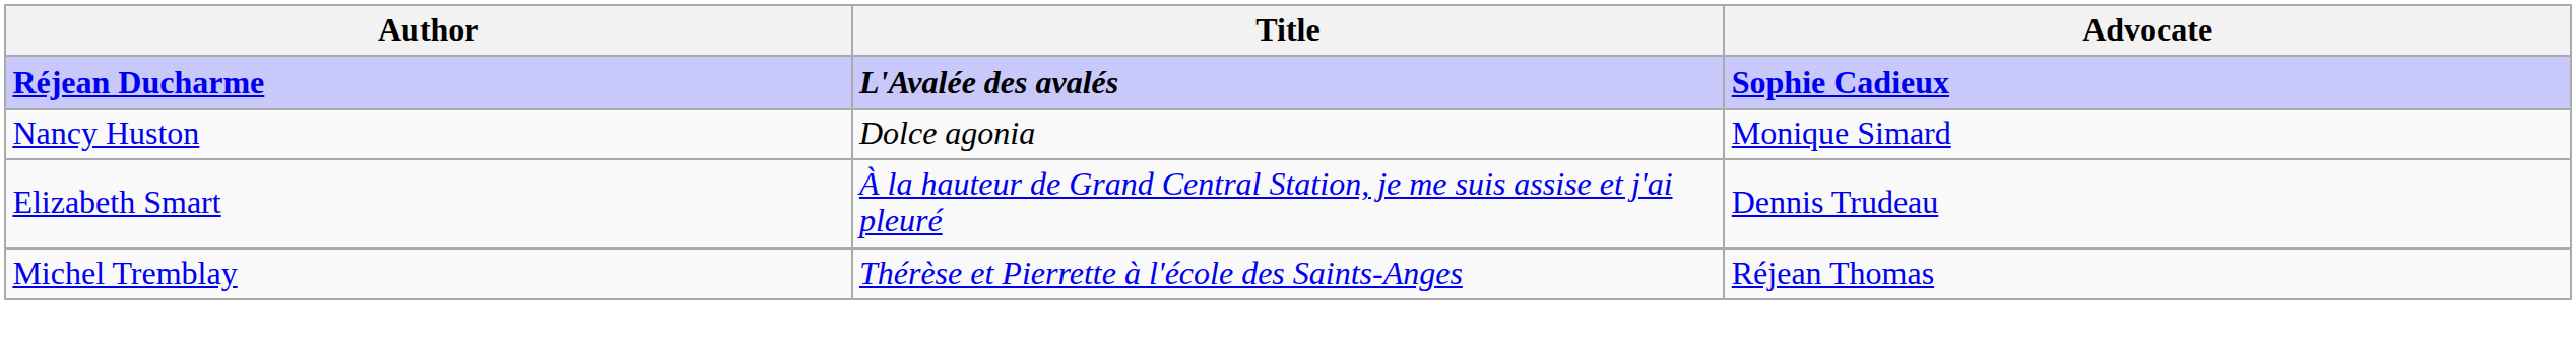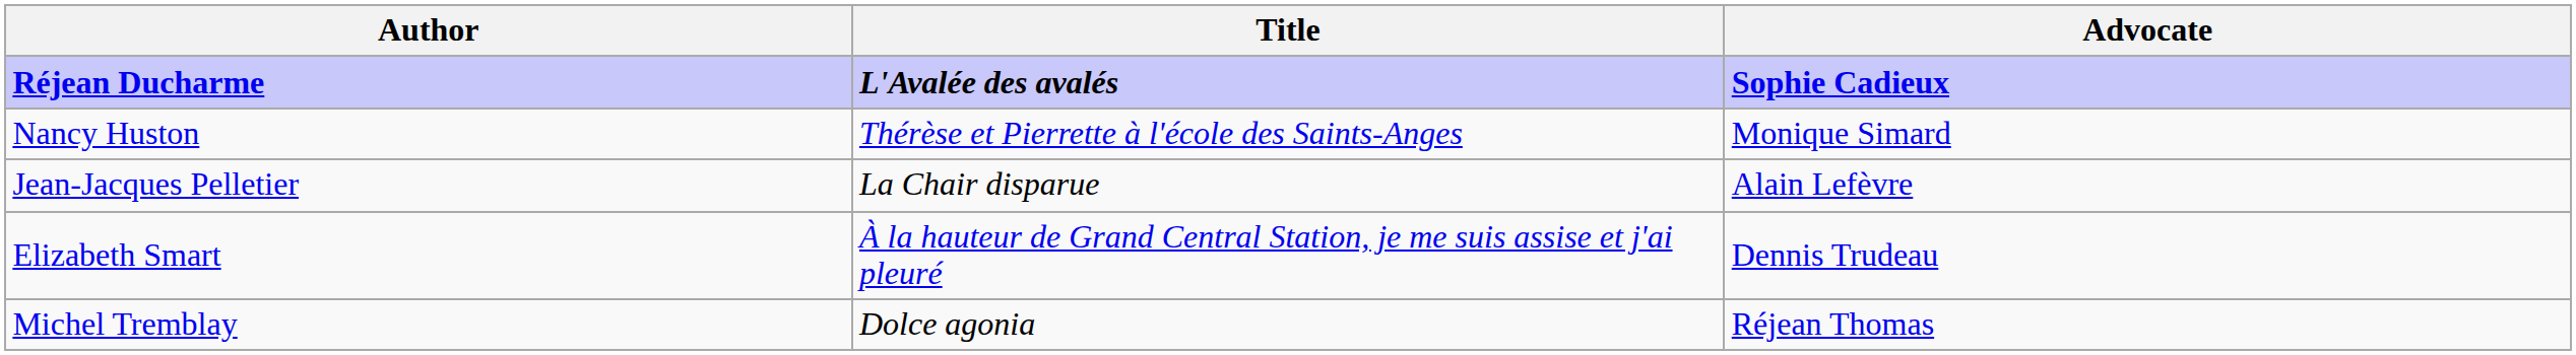Nancy Huston | Title: Dolce agonia -> Thérèse et Pierrette à l'école des Saints-Anges
+ row: Jean-Jacques Pelletier | La Chair disparue | Alain Lefèvre
Michel Tremblay | Title: Thérèse et Pierrette à l'école des Saints-Anges -> Dolce agonia
